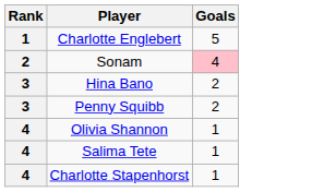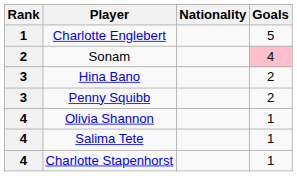+ column: Nationality
